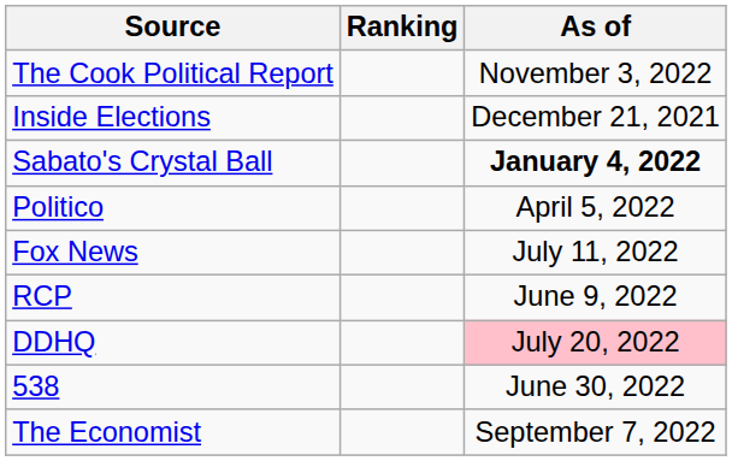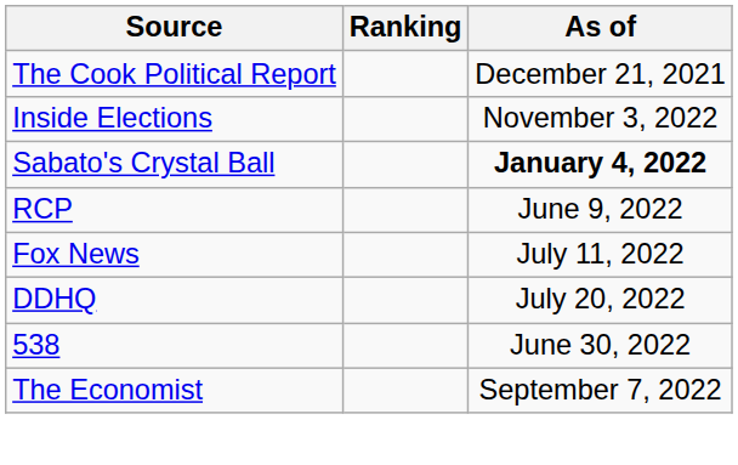The Cook Political Report | As of: November 3, 2022 -> December 21, 2021
Inside Elections | As of: December 21, 2021 -> November 3, 2022
- row: Politico | April 5, 2022
rows swapped: RCP <-> Fox News
DDHQ | As of: pink background -> no background
